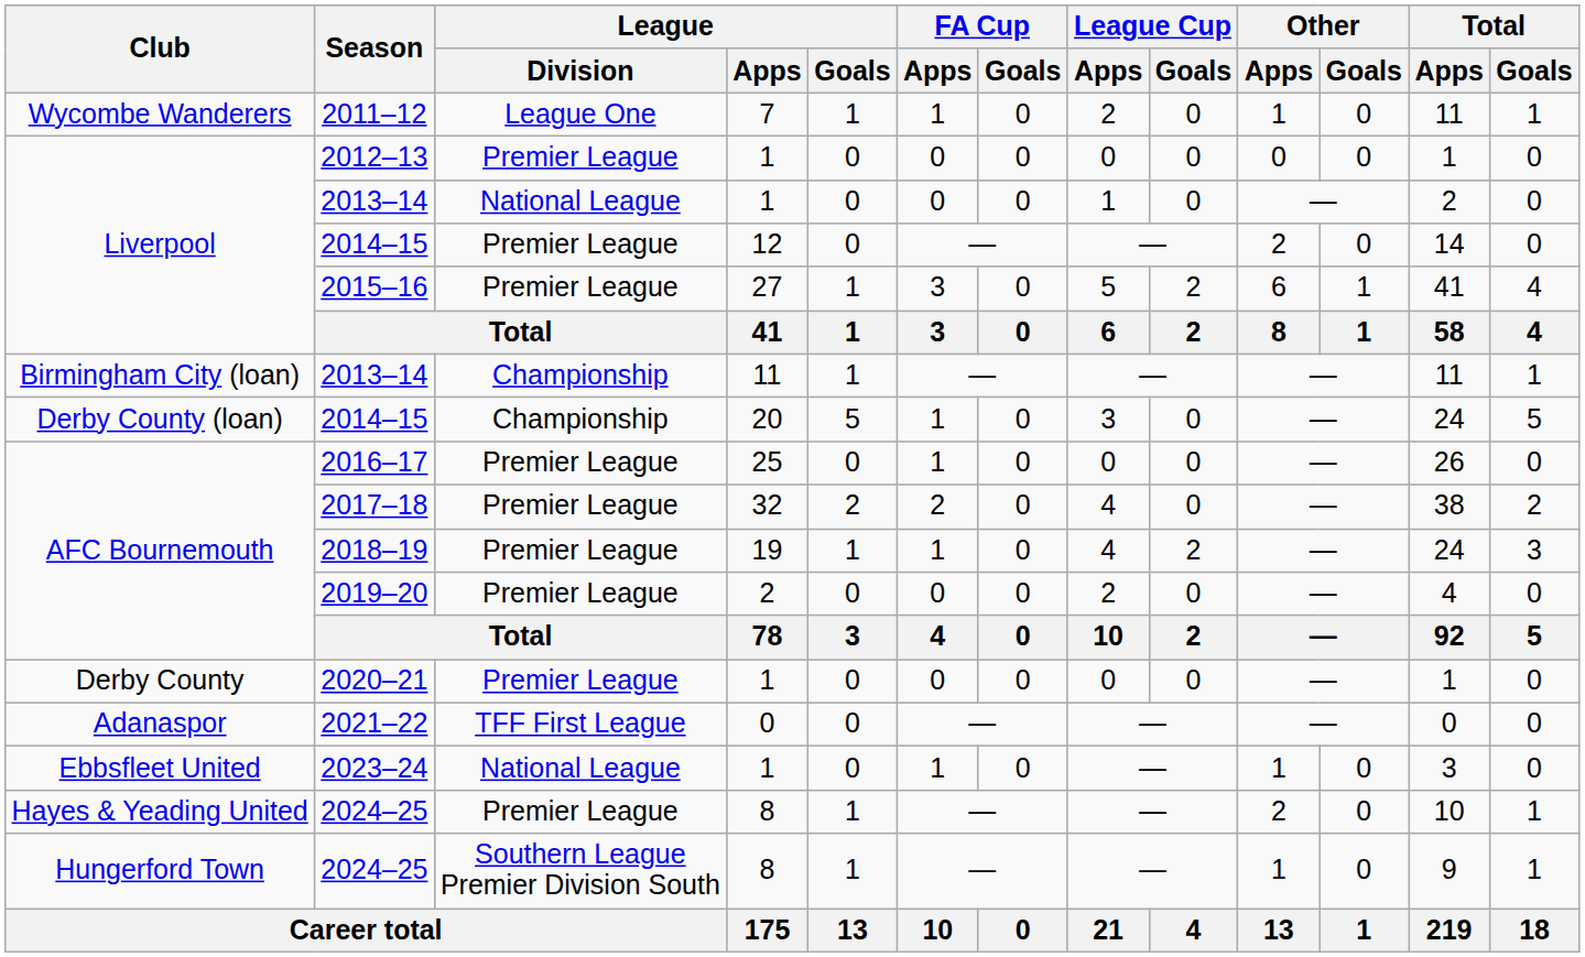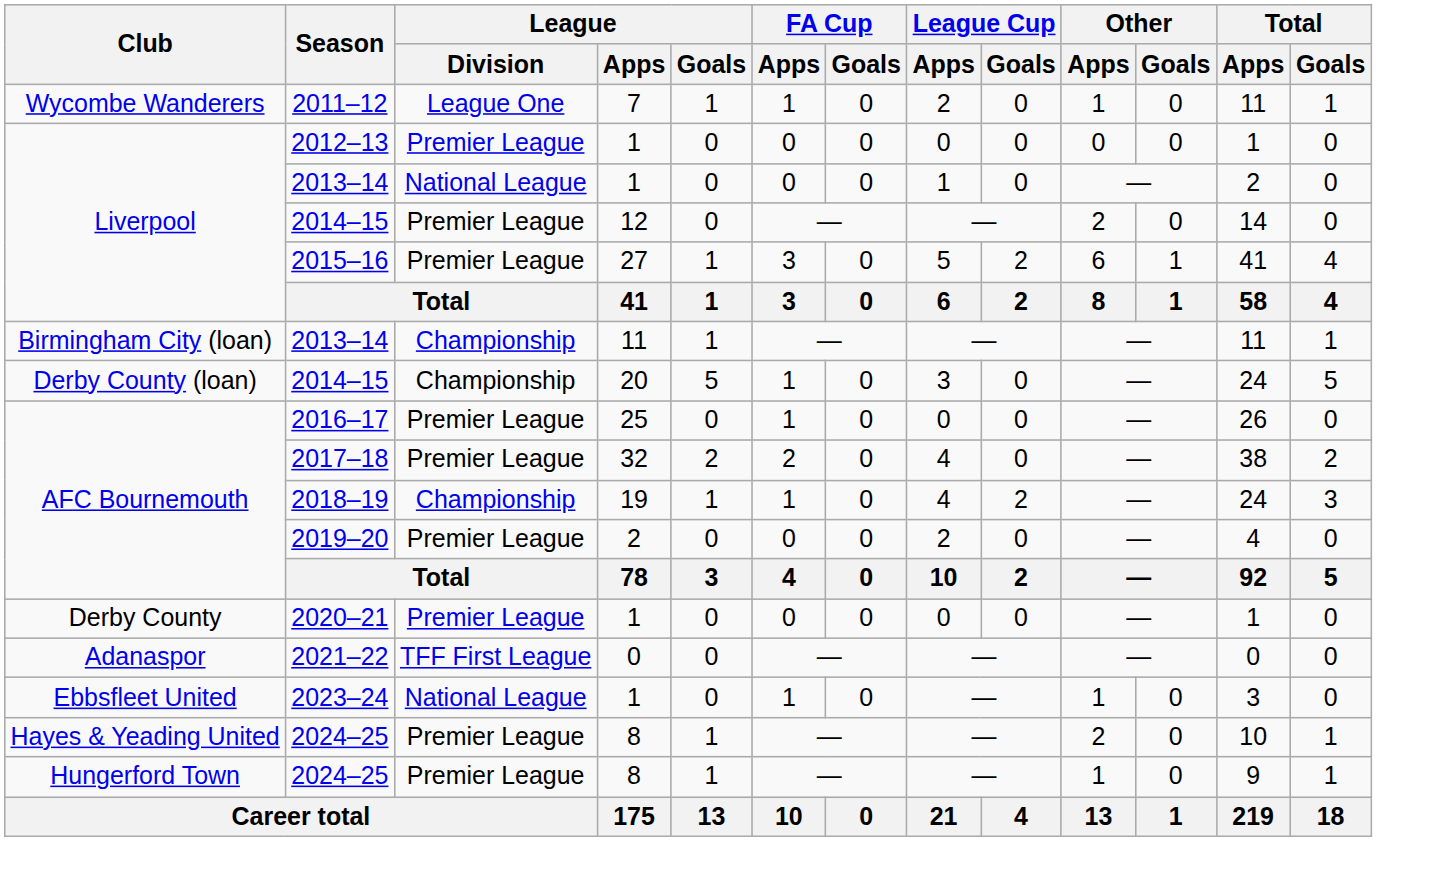2018–19 | League / Division: Premier League -> Championship
Hungerford Town / 2024–25 | League / Division: Southern League Premier Division South -> Premier League
